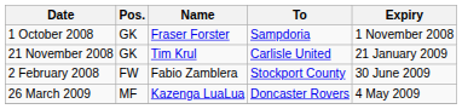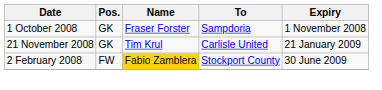2 February 2008 | Name: no background -> gold background
- row: 26 March 2009 | MF | Kazenga LuaLua | Doncaster Rovers | 4 May 2009
